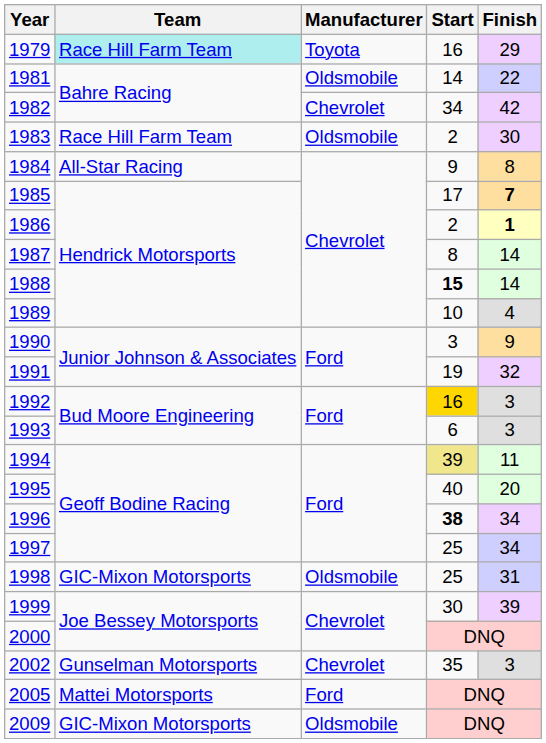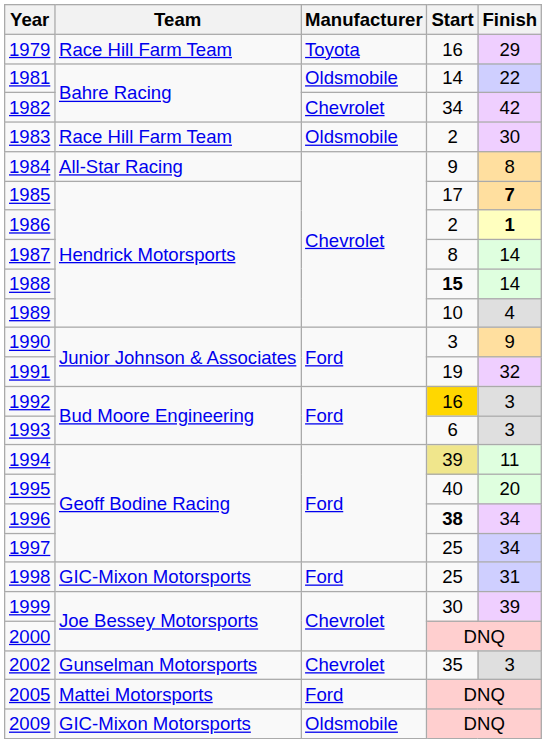1979 | Team: paleturquoise background -> no background
1998 | Manufacturer: Oldsmobile -> Ford
